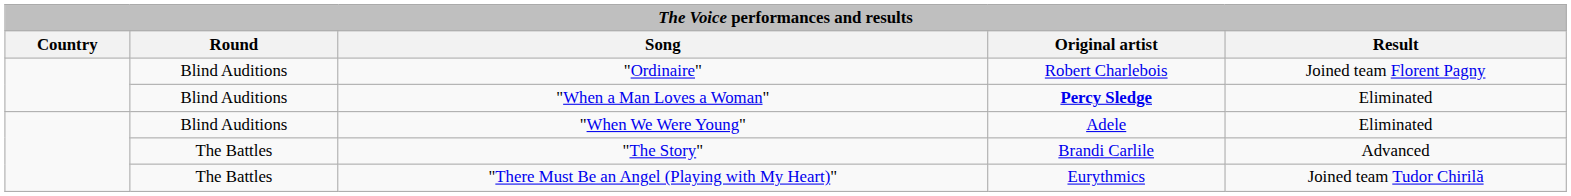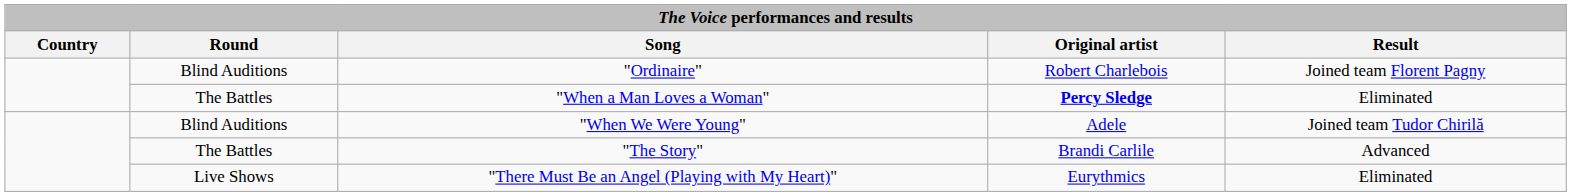"When a Man Loves a Woman" | Round: Blind Auditions -> The Battles
"When We Were Young" | Result: Eliminated -> Joined team Tudor Chirilă
"There Must Be an Angel (Playing with My Heart)" | Round: The Battles -> Live Shows
"There Must Be an Angel (Playing with My Heart)" | Result: Joined team Tudor Chirilă -> Eliminated
